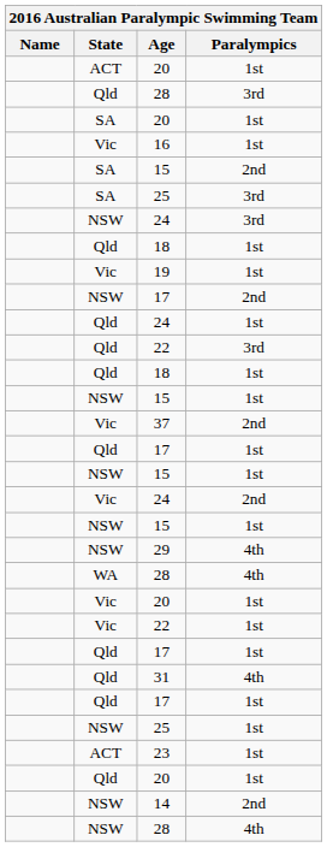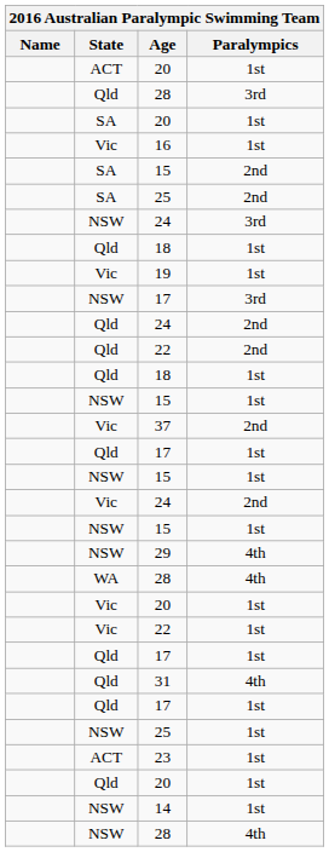SA / 25 | Paralympics: 3rd -> 2nd
NSW / 17 | Paralympics: 2nd -> 3rd
Qld / 24 | Paralympics: 1st -> 2nd
Qld / 22 | Paralympics: 3rd -> 2nd
14 | Paralympics: 2nd -> 1st
